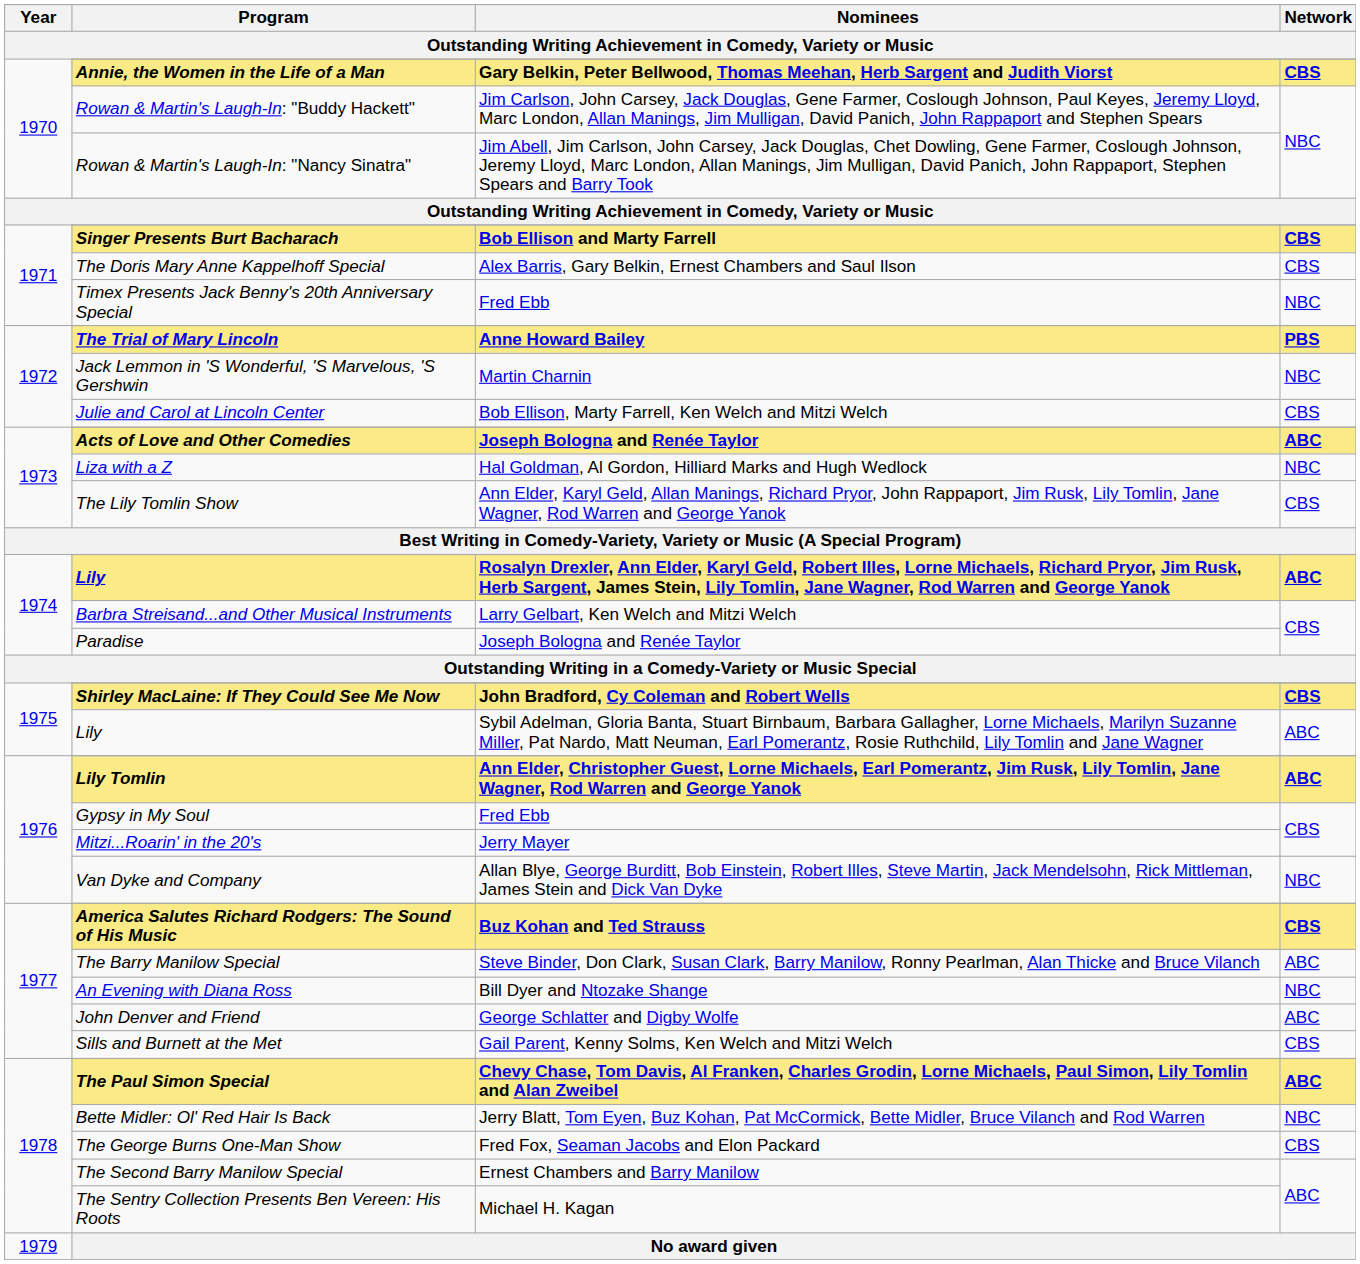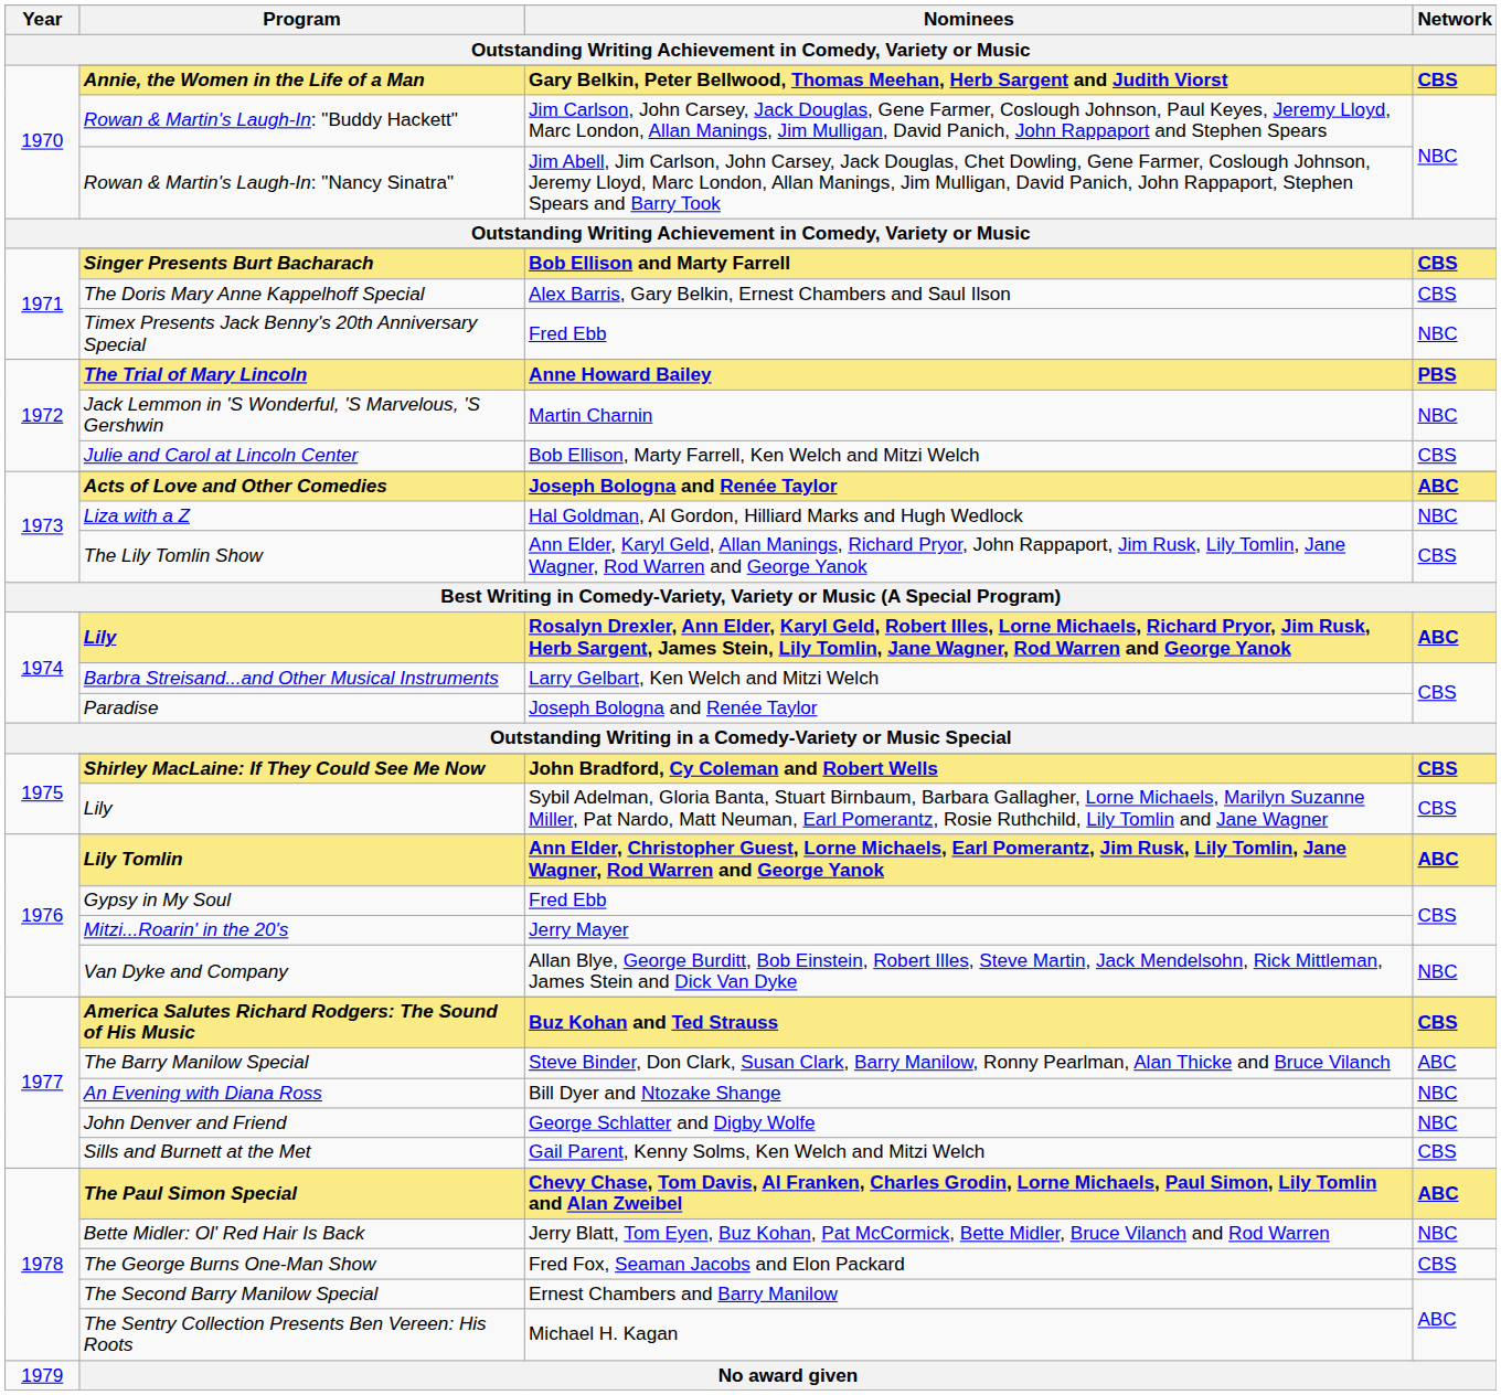1975 / Lily | Network: ABC -> CBS
John Denver and Friend | Network: ABC -> NBC
